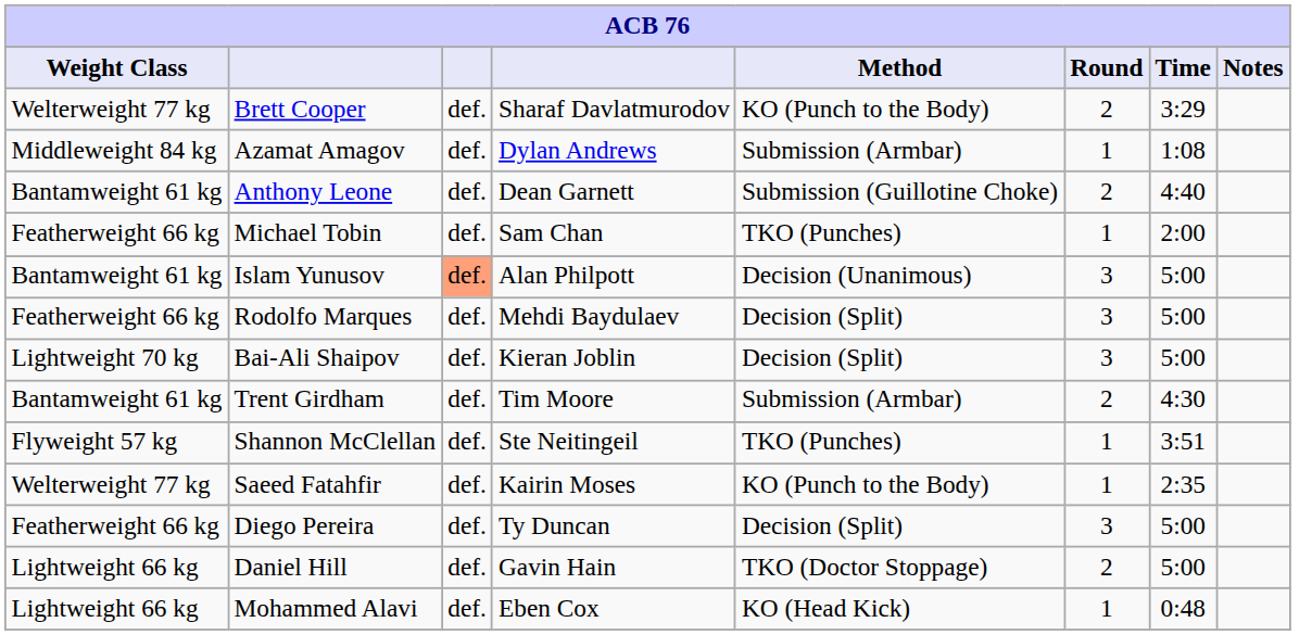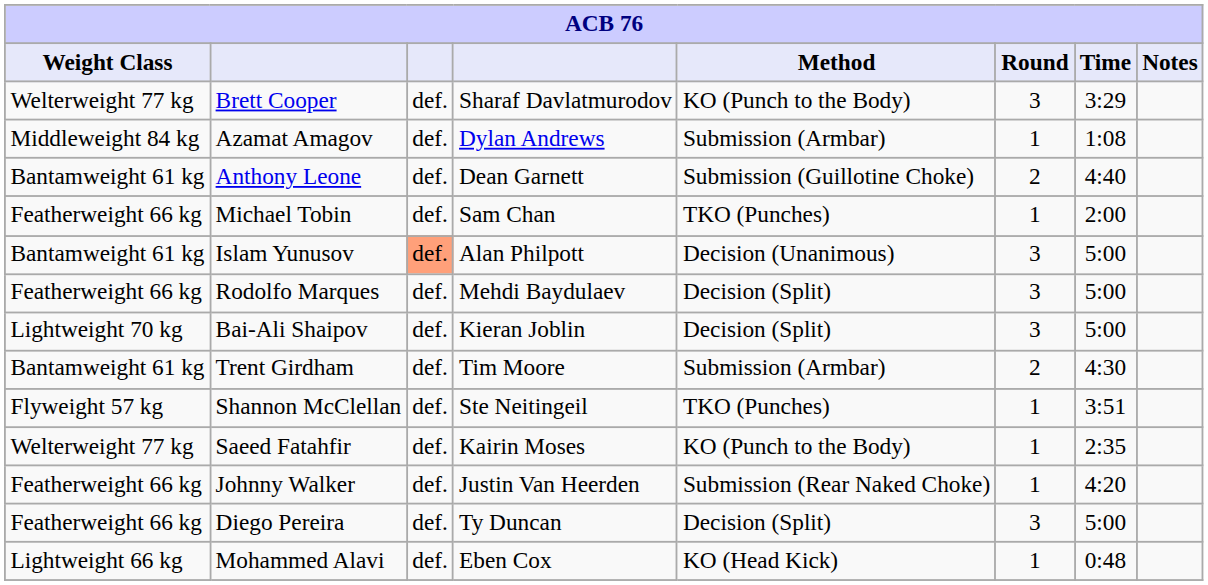Brett Cooper | Round: 2 -> 3
+ row: Featherweight 66 kg | Johnny Walker | def. | Justin Van Heerden | Submission (Rear Naked Choke) | 1 | 4:20
- row: Lightweight 66 kg | Daniel Hill | def. | Gavin Hain | TKO (Doctor Stoppage) | 2 | 5:00
